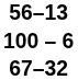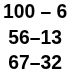rows swapped: 56–13 <-> 100 – 6
